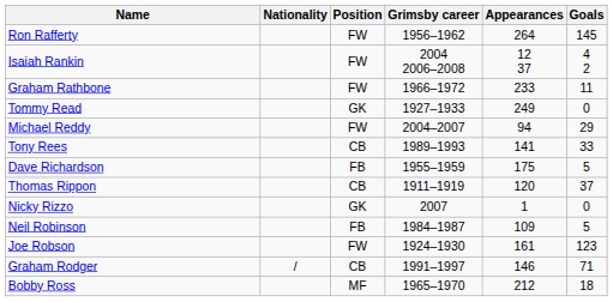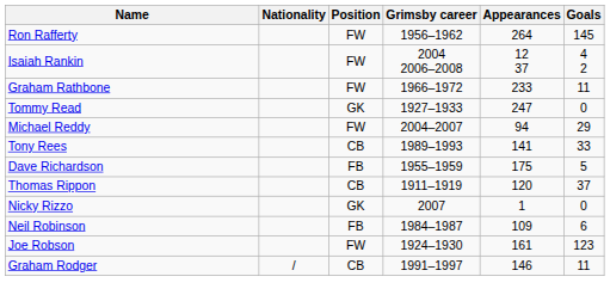Tommy Read | Appearances: 249 -> 247
Neil Robinson | Goals: 5 -> 6
Graham Rodger | Goals: 71 -> 11
- row: Bobby Ross | MF | 1965–1970 | 212 | 18
